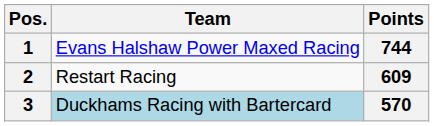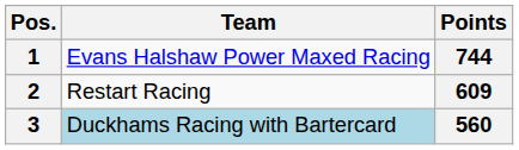3 | Points: 570 -> 560
